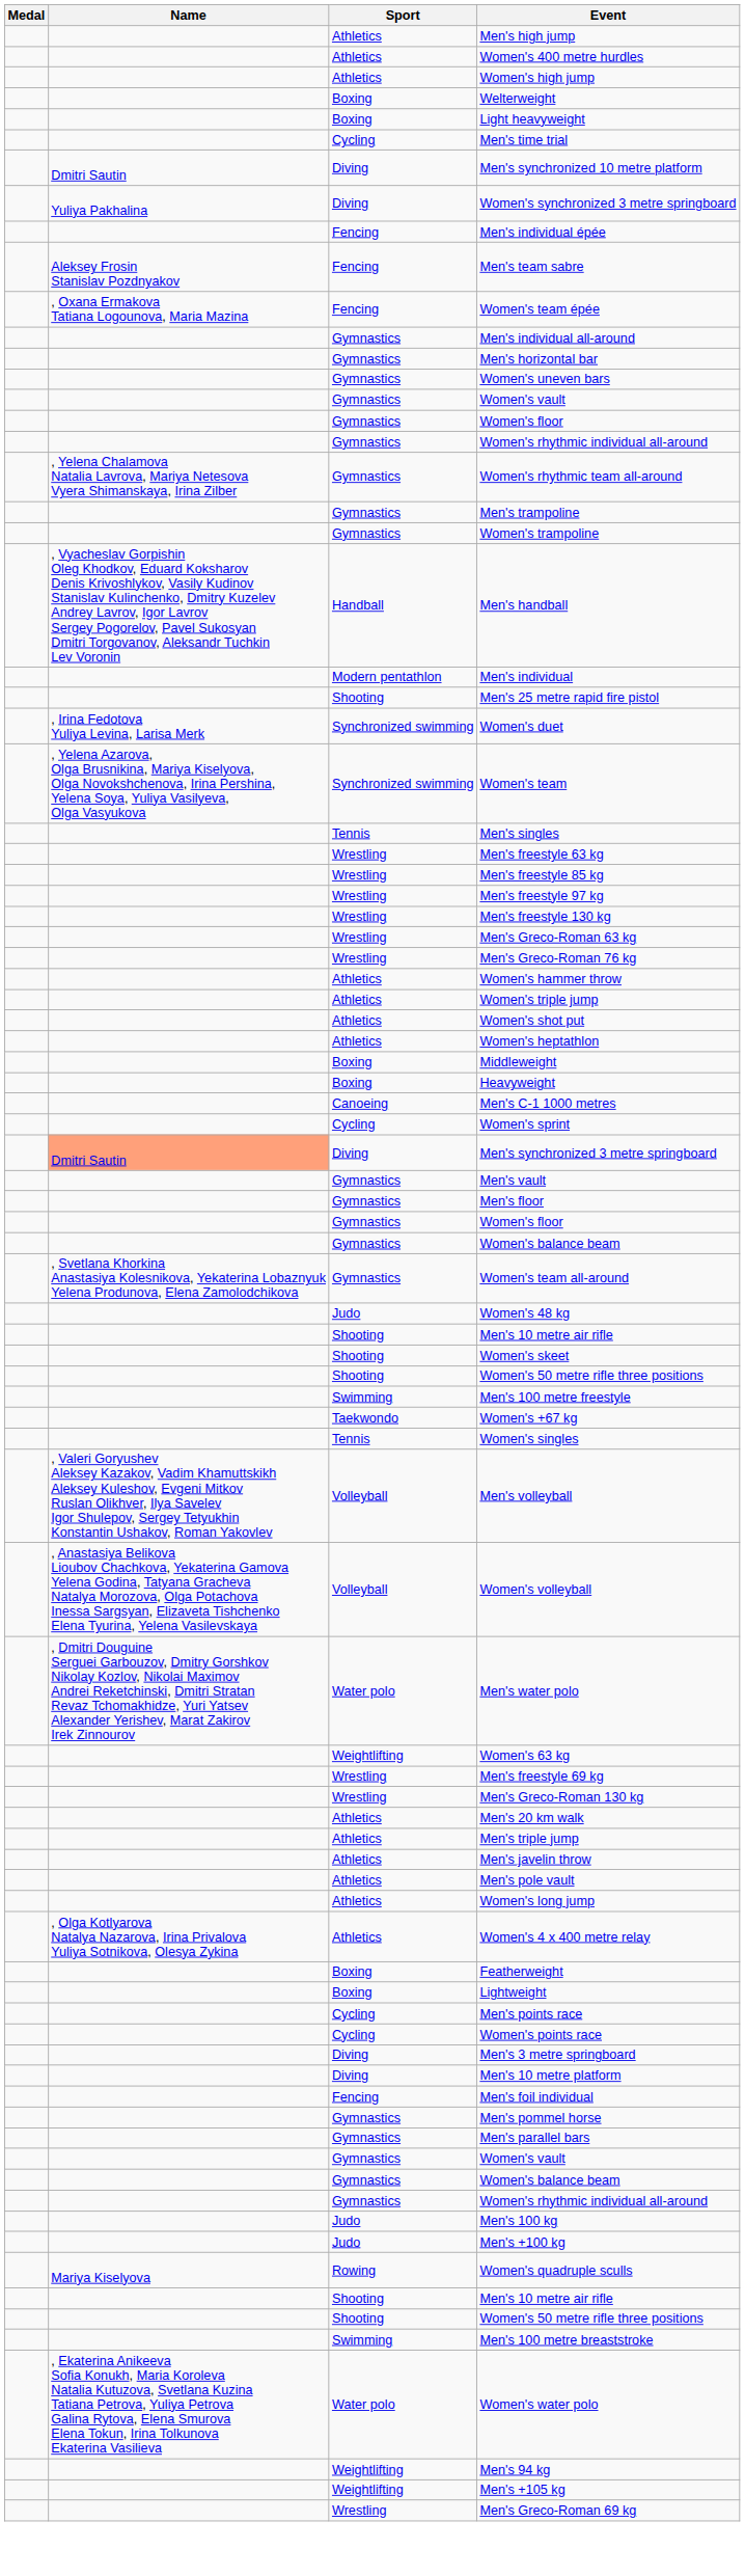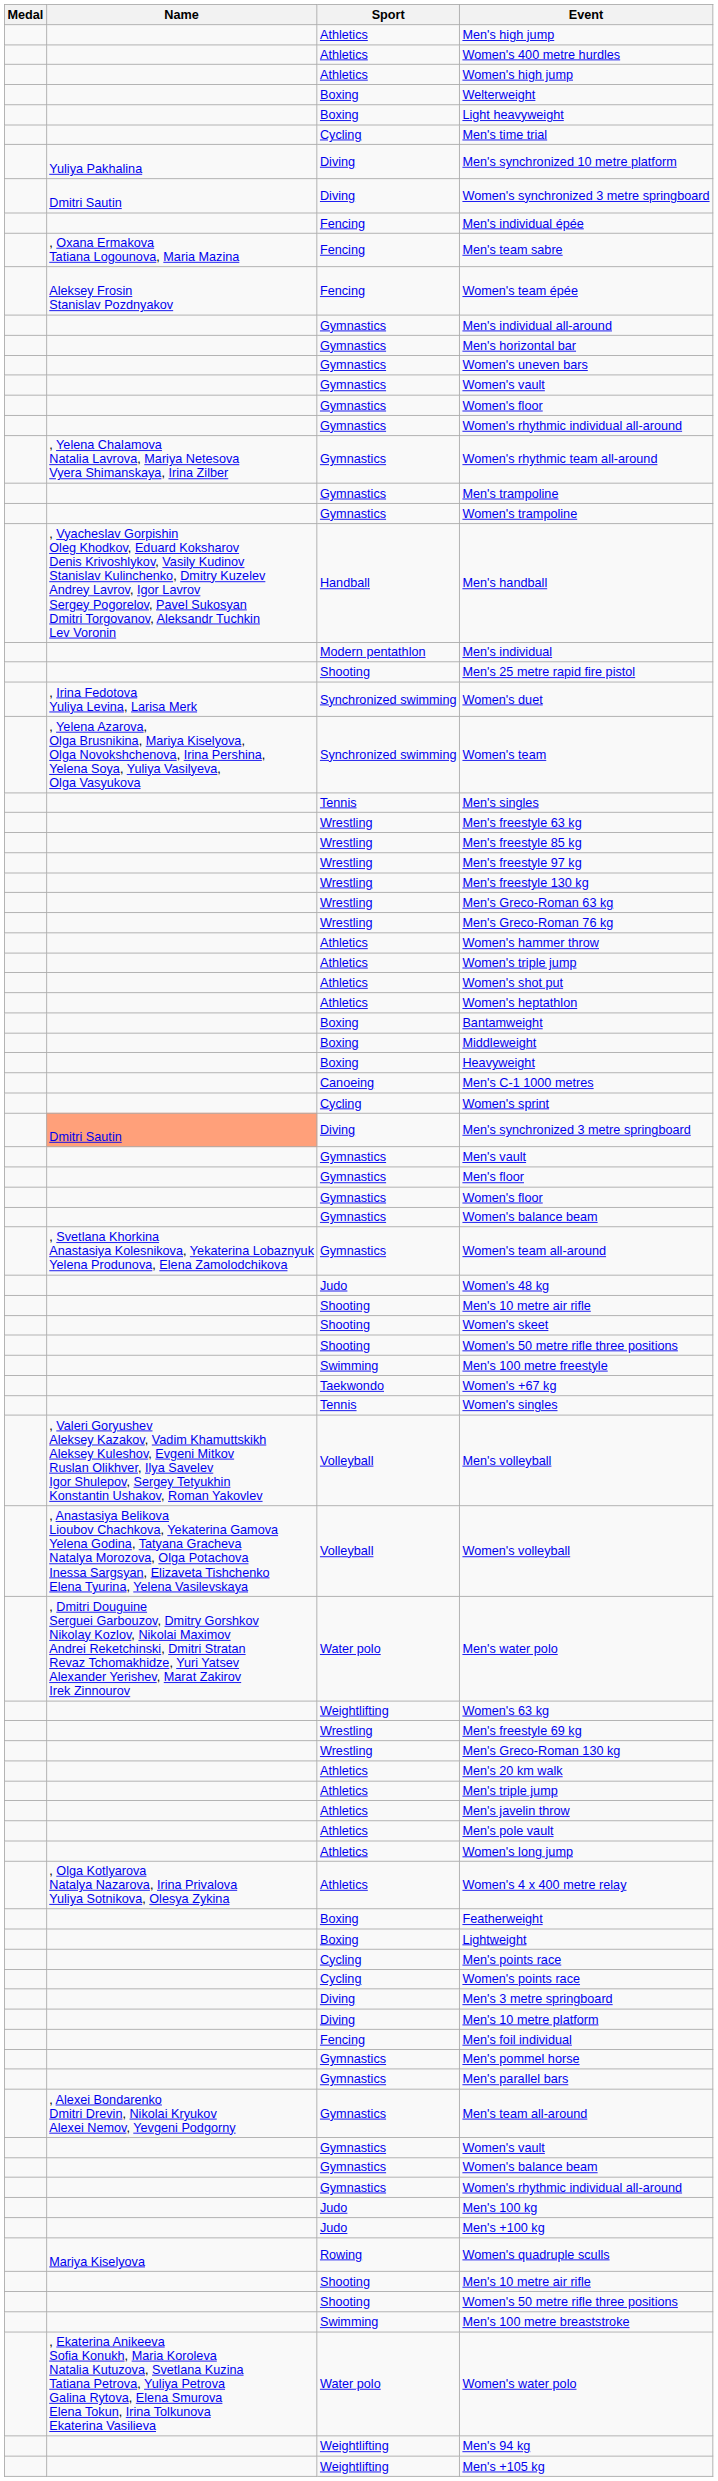Men's synchronized 10 metre platform | Name: Dmitri Sautin -> Yuliya Pakhalina
Women's synchronized 3 metre springboard | Name: Yuliya Pakhalina -> Dmitri Sautin
Men's team sabre | Name: Aleksey Frosin Stanislav Pozdnyakov -> , Oxana Ermakova Tatiana Logounova, Maria Mazina
Women's team épée | Name: , Oxana Ermakova Tatiana Logounova, Maria Mazina -> Aleksey Frosin Stanislav Pozdnyakov
+ row: Boxing | Bantamweight
+ row: , Alexei Bondarenko Dmitri Drevin, Nikolai Kryukov Alexei Nemov, Yevgeni Podgorny | Gymnastics | Men's team all-around
- row: Wrestling | Men's Greco-Roman 69 kg
